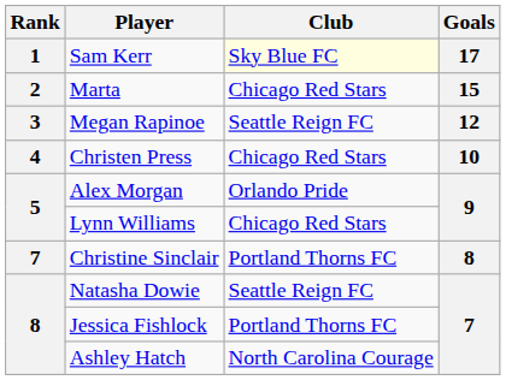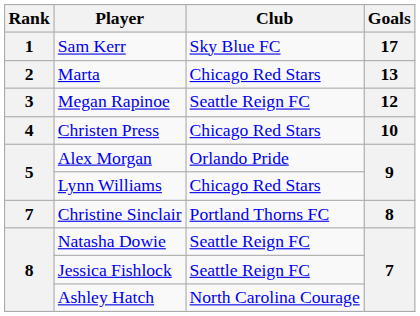Sam Kerr | Club: lightyellow background -> no background
Marta | Goals: 15 -> 13
Jessica Fishlock | Club: Portland Thorns FC -> Seattle Reign FC
